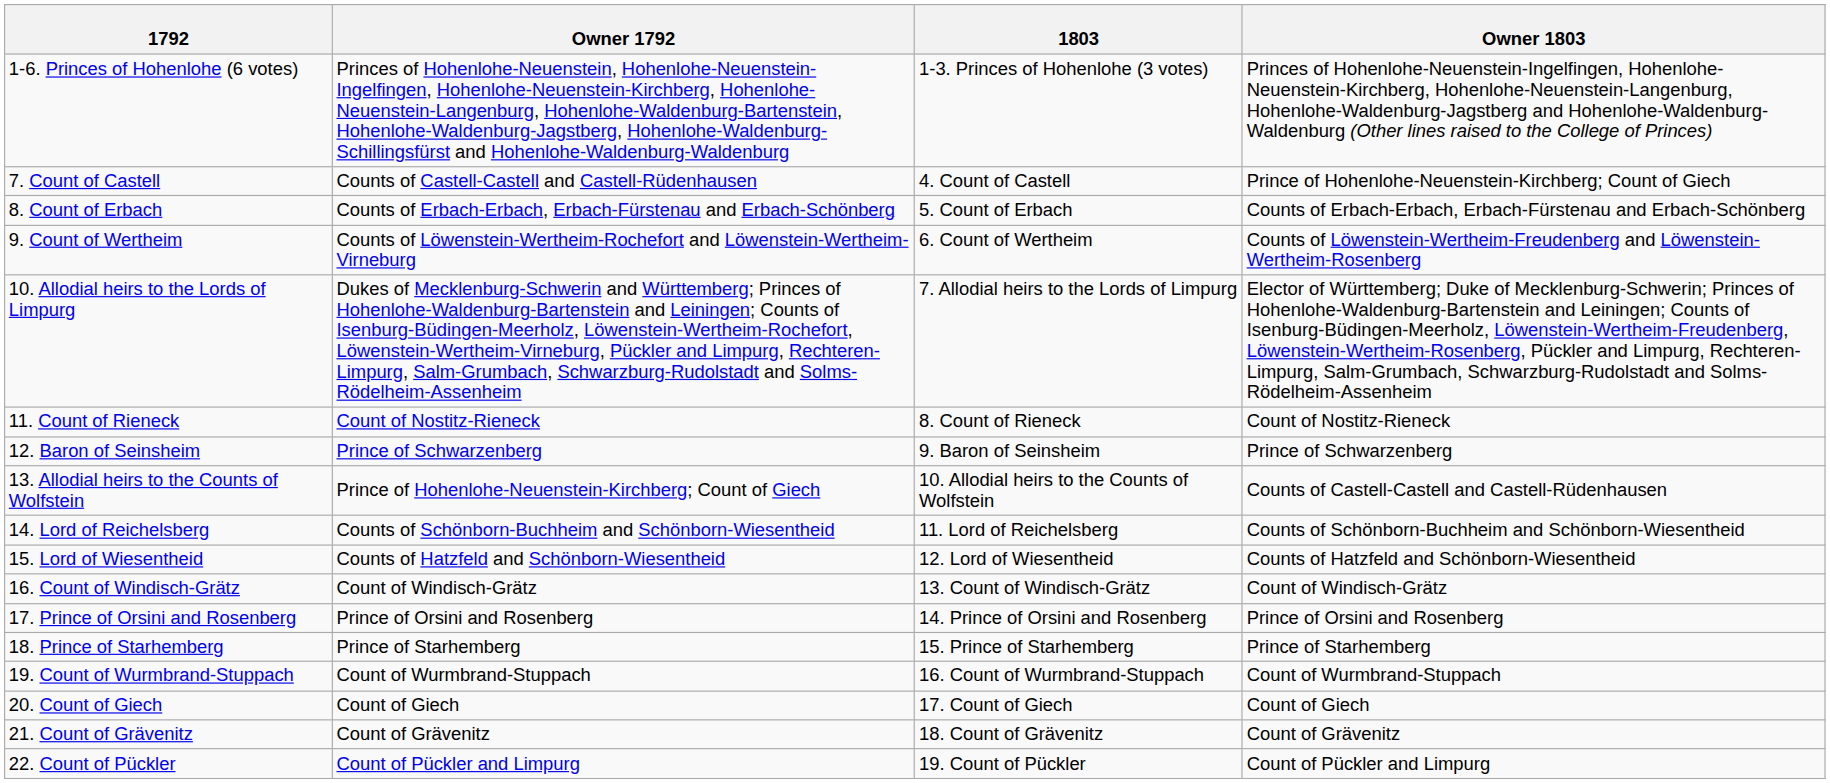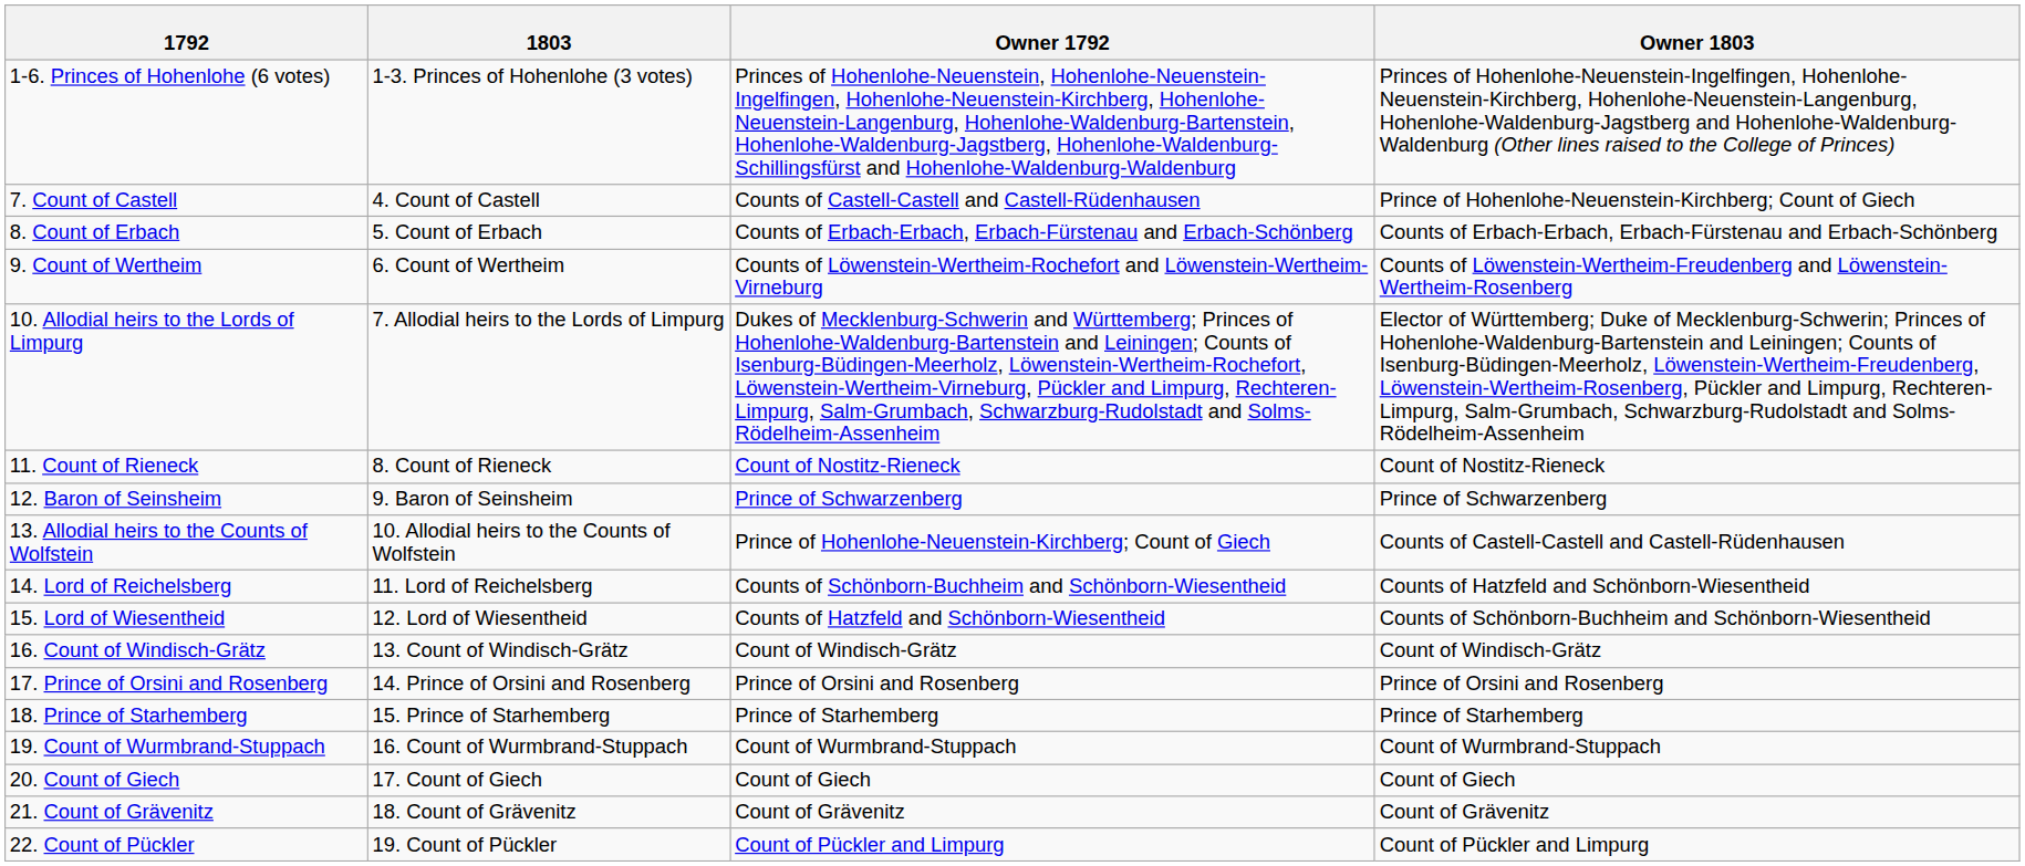columns swapped: Owner 1792 <-> 1803
14. Lord of Reichelsberg | Owner 1803: Counts of Schönborn-Buchheim and Schönborn-Wiesentheid -> Counts of Hatzfeld and Schönborn-Wiesentheid
15. Lord of Wiesentheid | Owner 1803: Counts of Hatzfeld and Schönborn-Wiesentheid -> Counts of Schönborn-Buchheim and Schönborn-Wiesentheid
